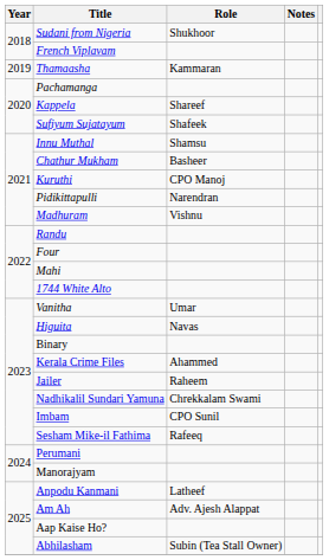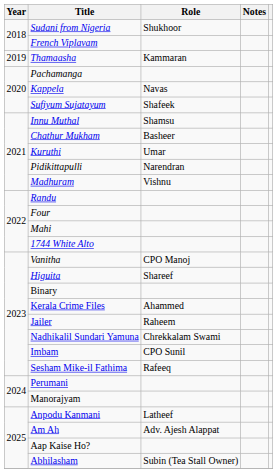Kappela | Role: Shareef -> Navas
Kuruthi | Role: CPO Manoj -> Umar
Vanitha | Role: Umar -> CPO Manoj
Higuita | Role: Navas -> Shareef
